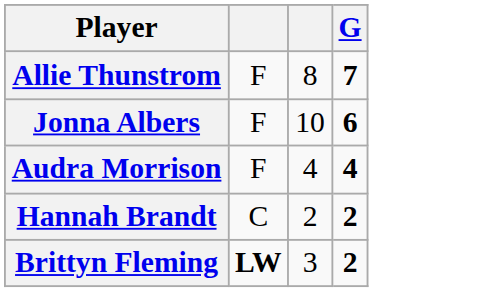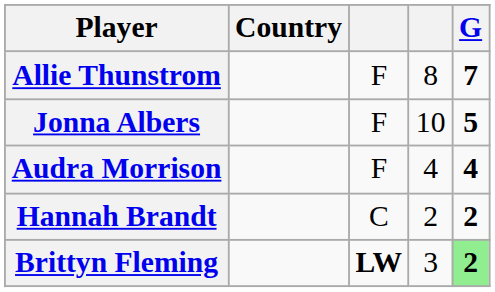+ column: Country
Jonna Albers | G: 6 -> 5
Brittyn Fleming | G: no background -> lightgreen background
